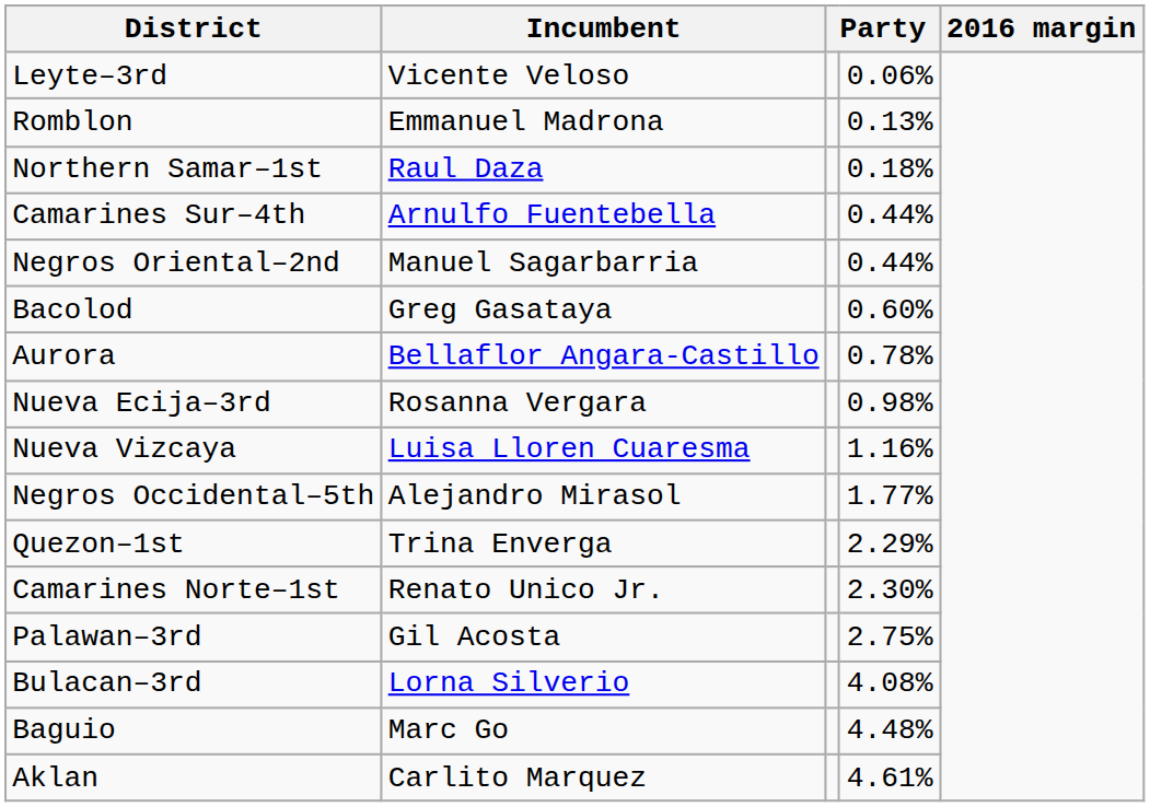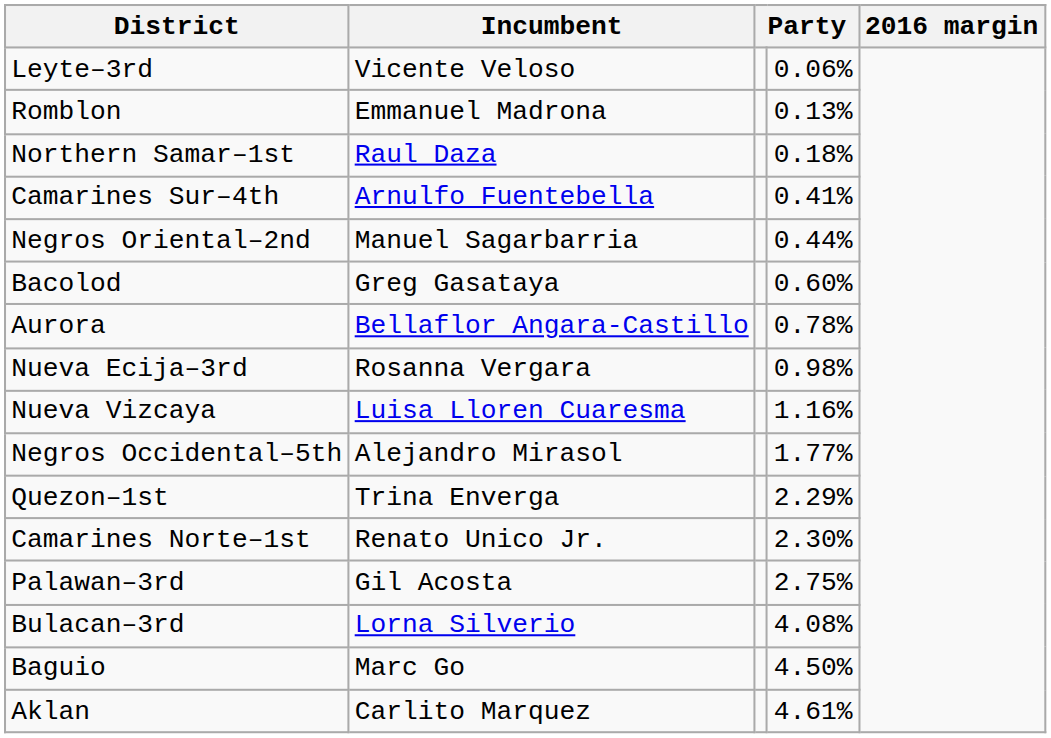Camarines Sur–4th | column 4: 0.44% -> 0.41%
Baguio | column 4: 4.48% -> 4.50%
